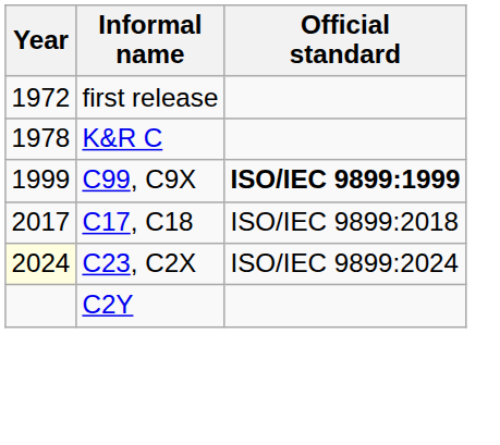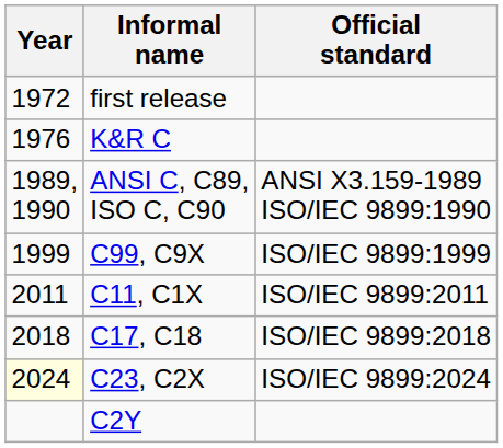K&R C | Year: 1978 -> 1976
+ row: 1989, 1990 | ANSI C, C89, ISO C, C90 | ANSI X3.159-1989 ISO/IEC 9899:1990
C99, C9X | Official standard: bold -> normal
+ row: 2011 | C11, C1X | ISO/IEC 9899:2011
C17, C18 | Year: 2017 -> 2018
